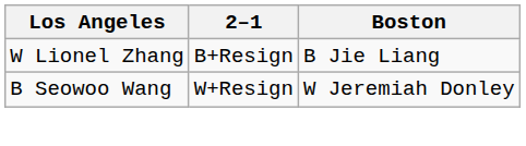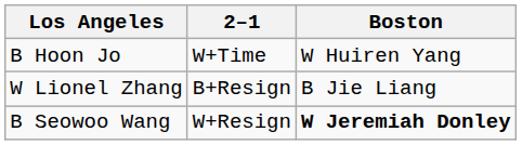+ row: B Hoon Jo | W+Time | W Huiren Yang
B Seowoo Wang | Boston: normal -> bold
